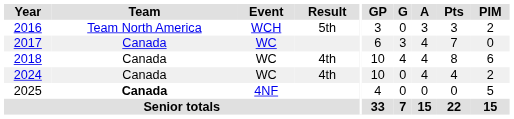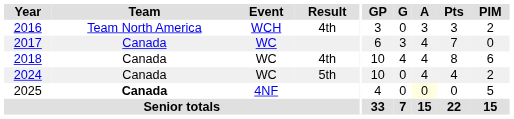2016 | Result: 5th -> 4th
2024 | Result: 4th -> 5th
2025 | A: no background -> lightyellow background
